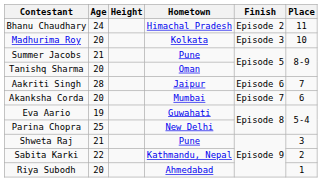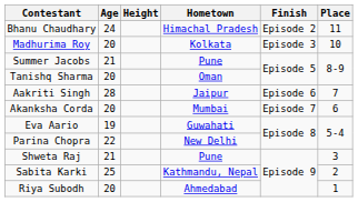Parina Chopra | Age: 25 -> 22
Sabita Karki | Age: 22 -> 25
